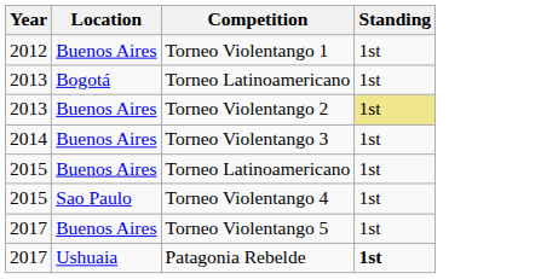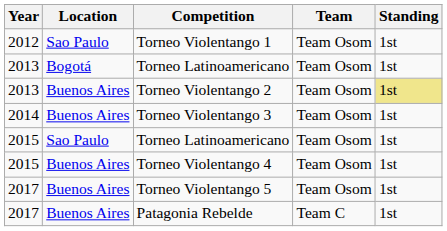+ column: Team | Team Osom | Team Osom | Team Osom | Team Osom | Team Osom | Team Osom | Team Osom | Team C
Torneo Violentango 1 | Location: Buenos Aires -> Sao Paulo
2015 / Torneo Latinoamericano | Location: Buenos Aires -> Sao Paulo
Torneo Violentango 4 | Location: Sao Paulo -> Buenos Aires
Patagonia Rebelde | Location: Ushuaia -> Buenos Aires
Patagonia Rebelde | Standing: bold -> normal
